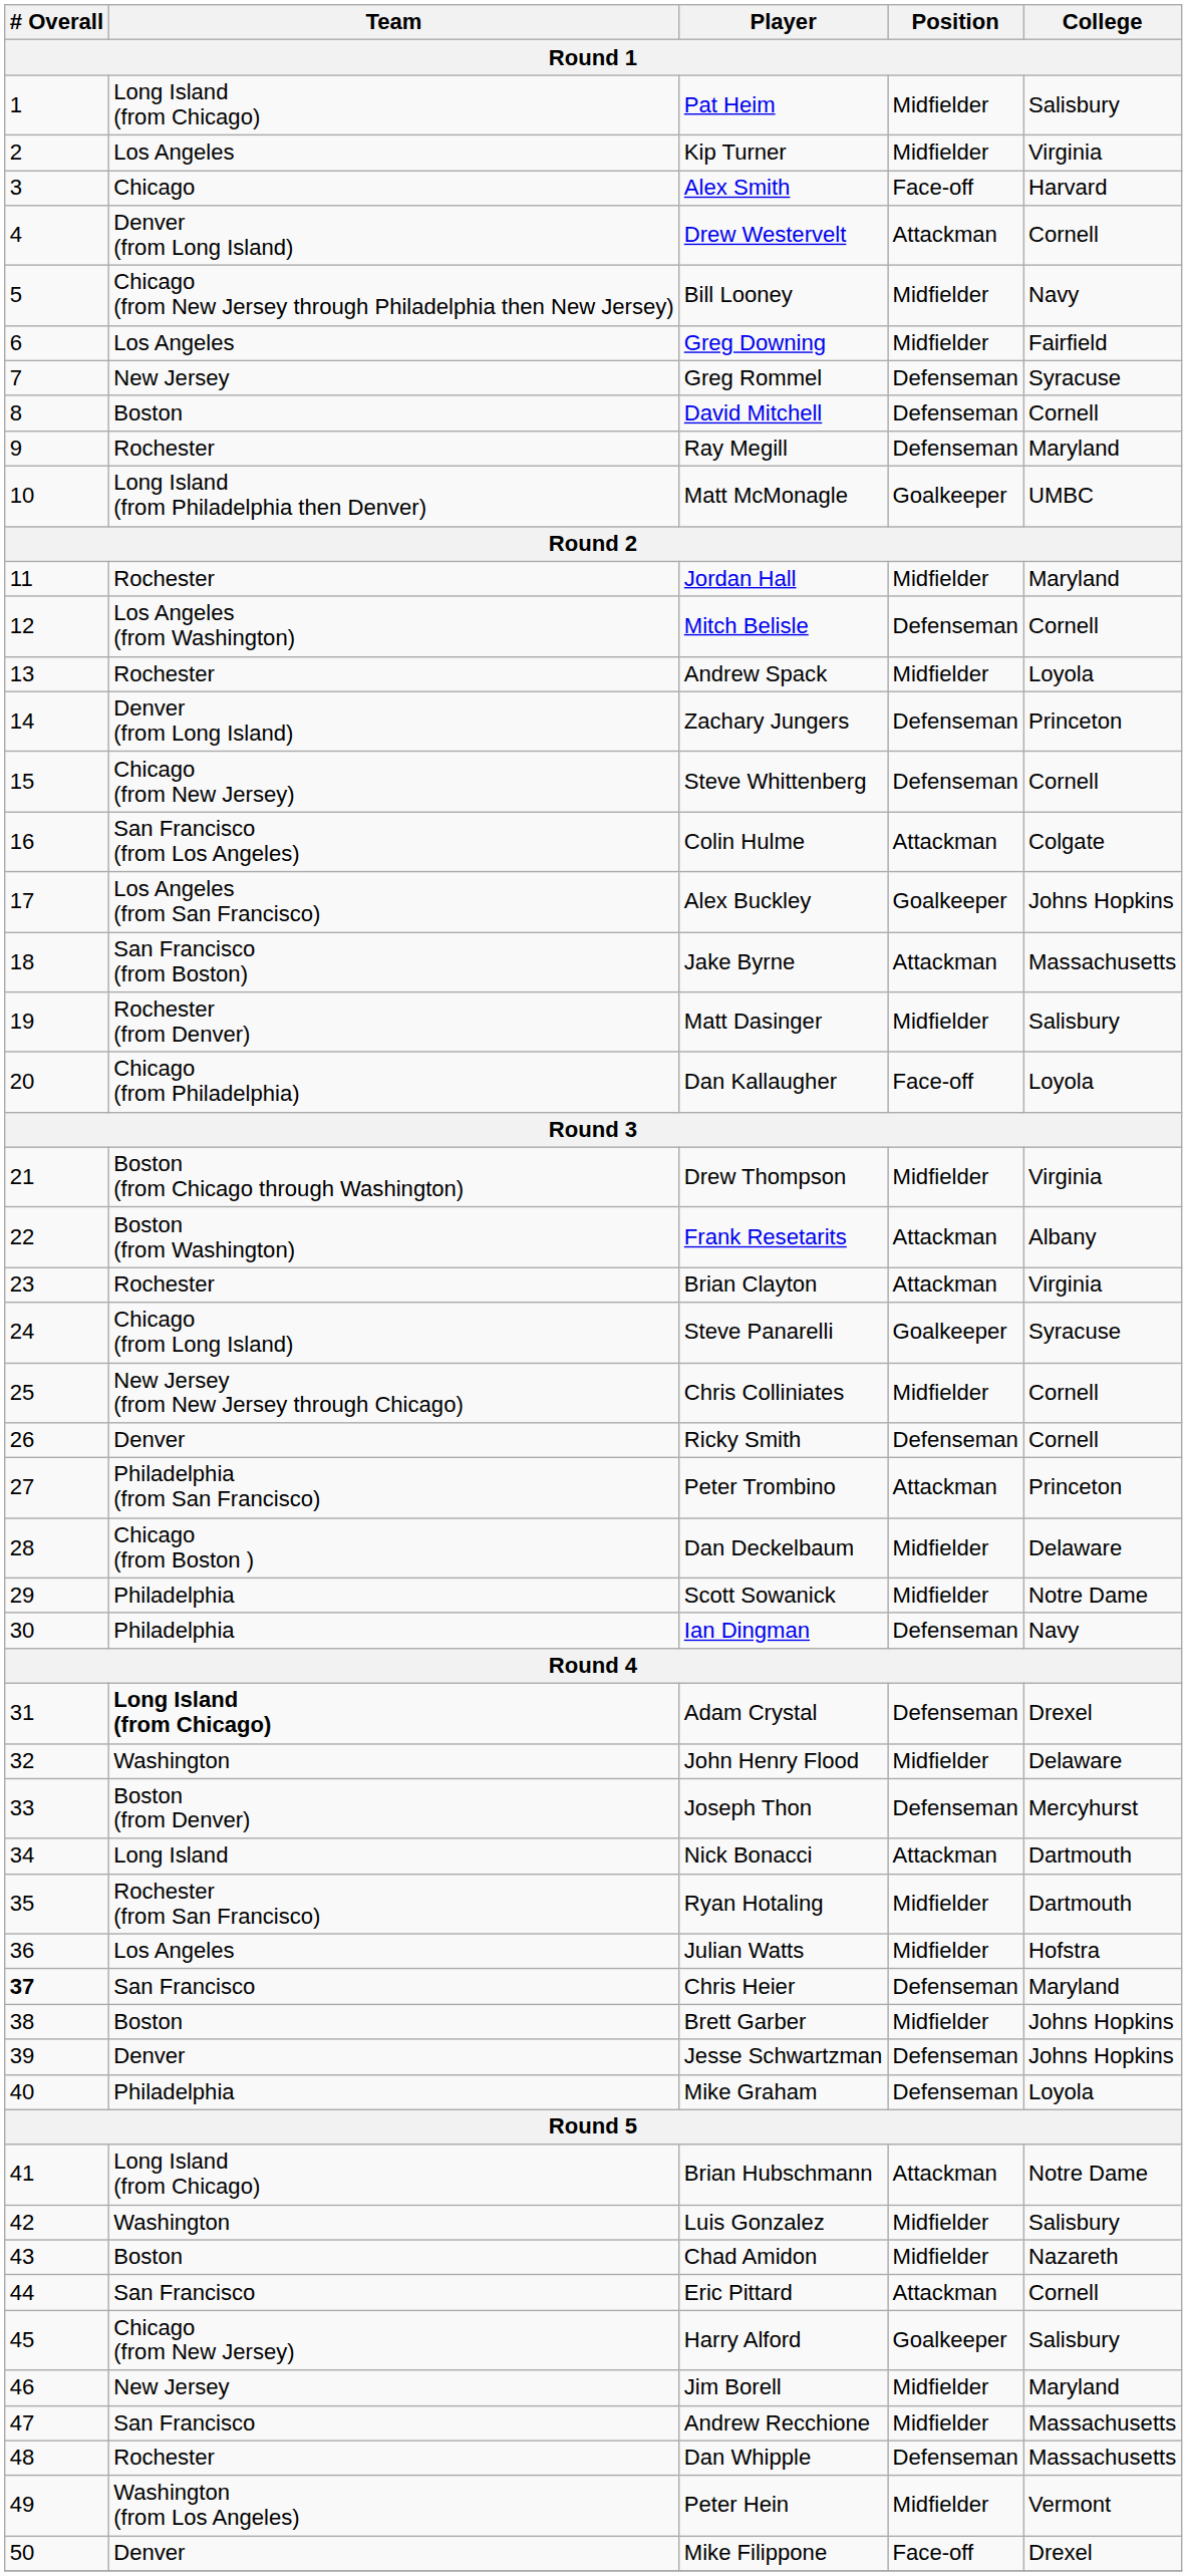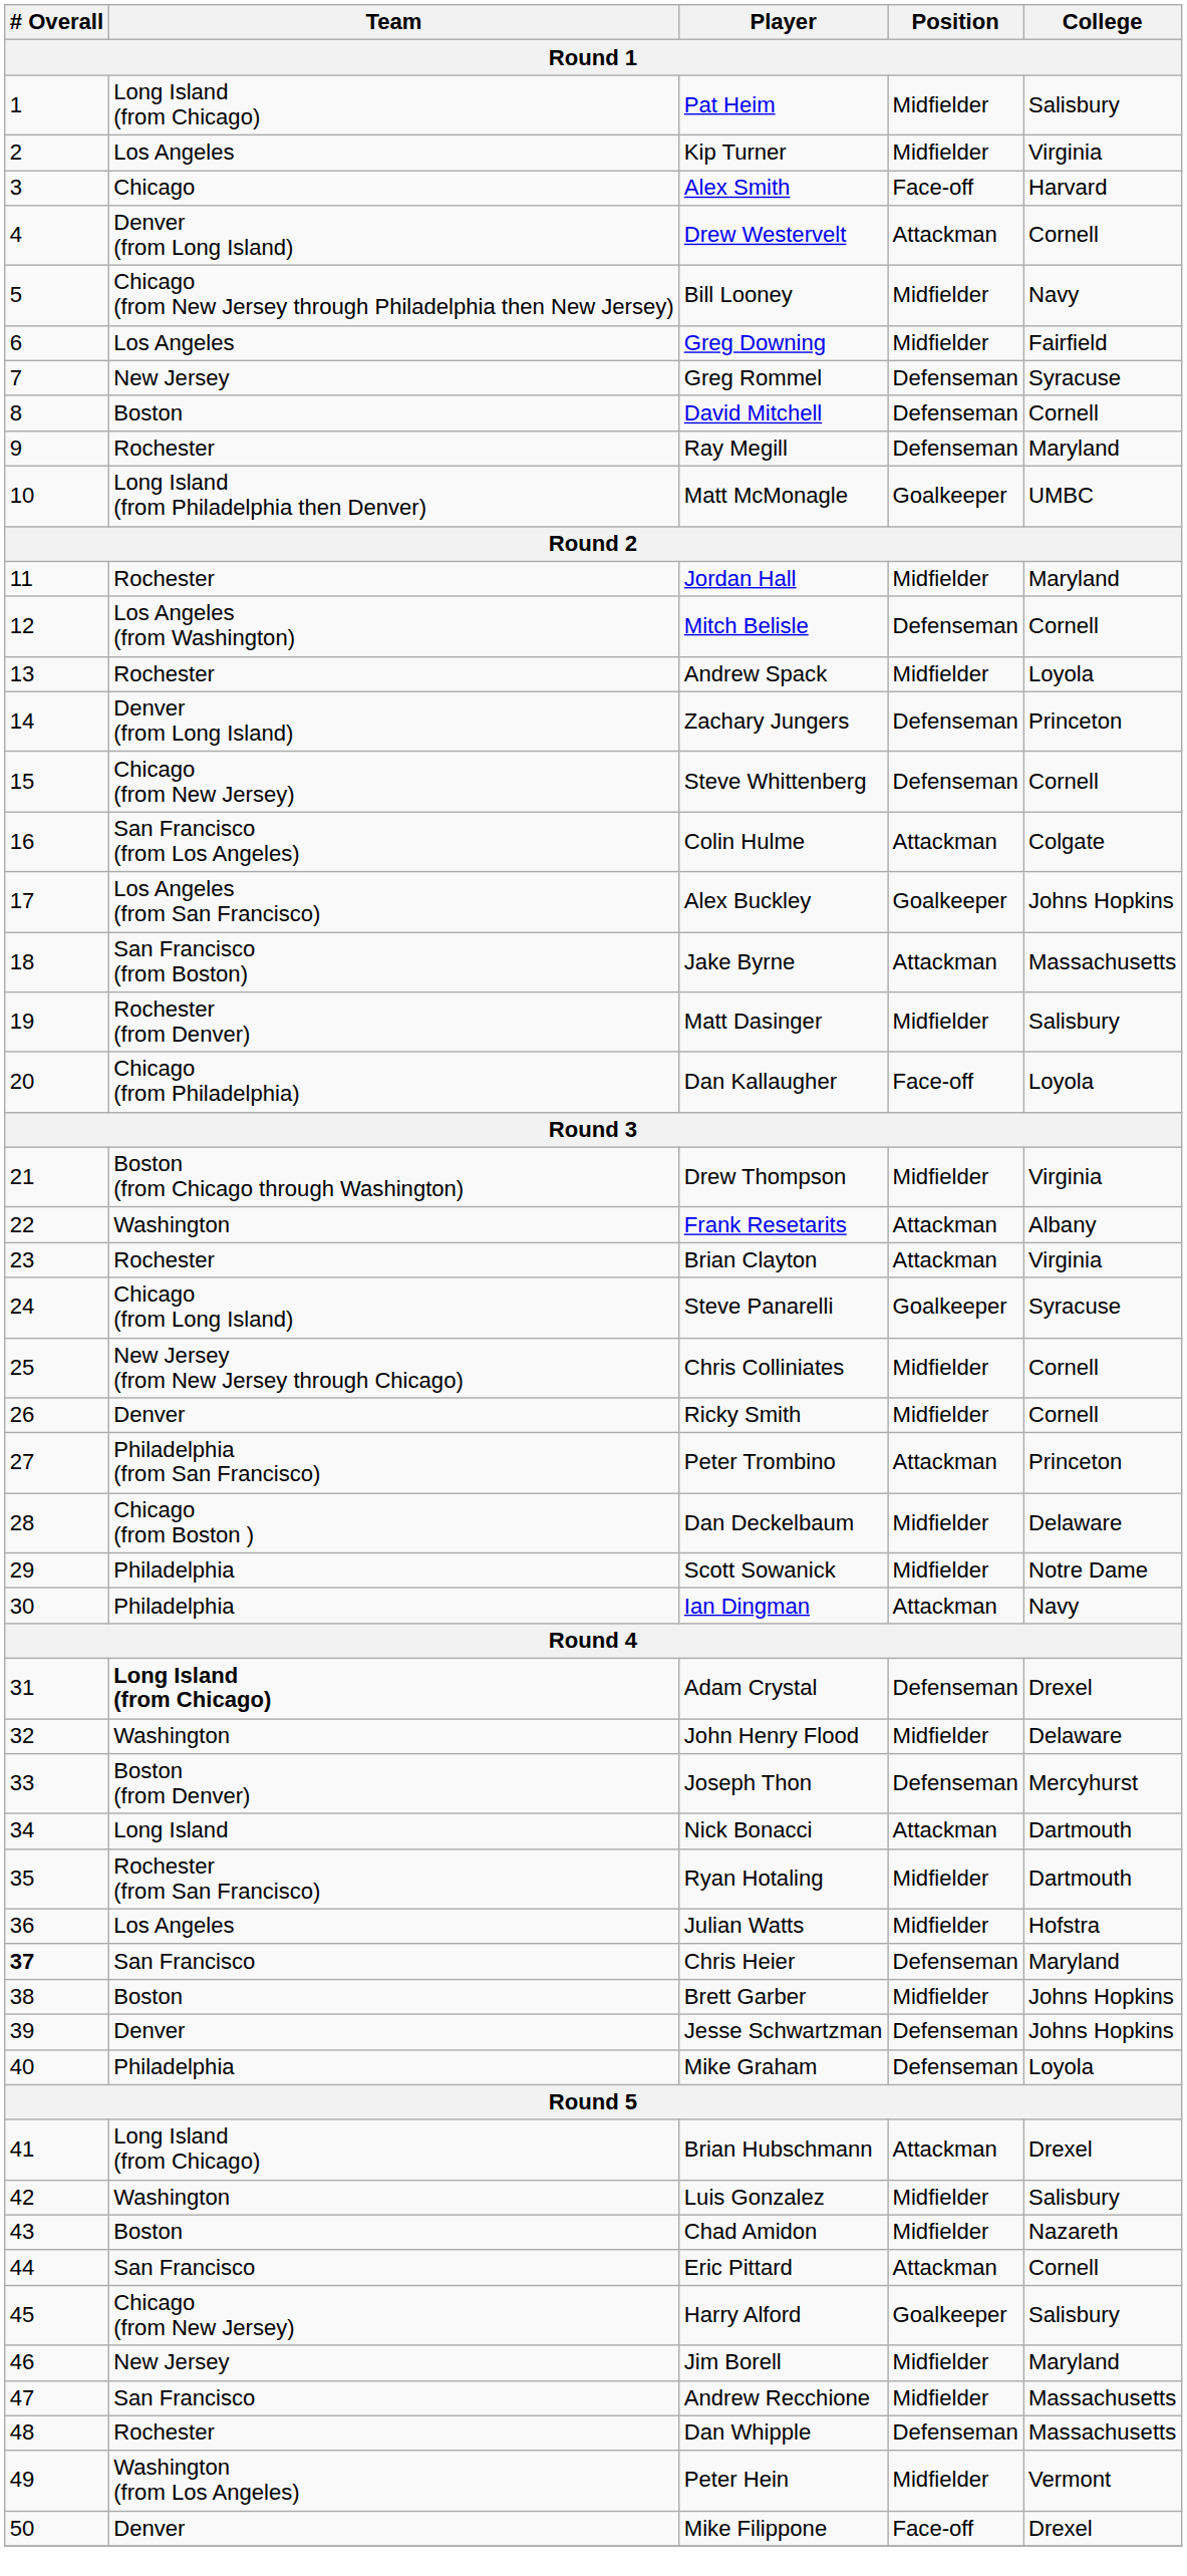Frank Resetarits | Team: Boston (from Washington) -> Washington
Ricky Smith | Position: Defenseman -> Midfielder
Ian Dingman | Position: Defenseman -> Attackman
Brian Hubschmann | College: Notre Dame -> Drexel
